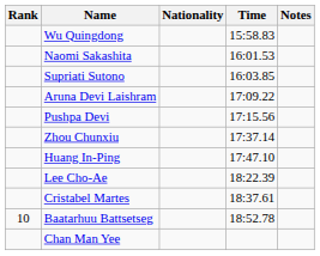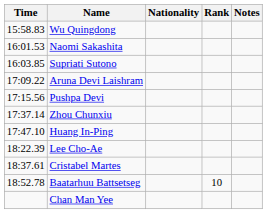columns swapped: Rank <-> Time
